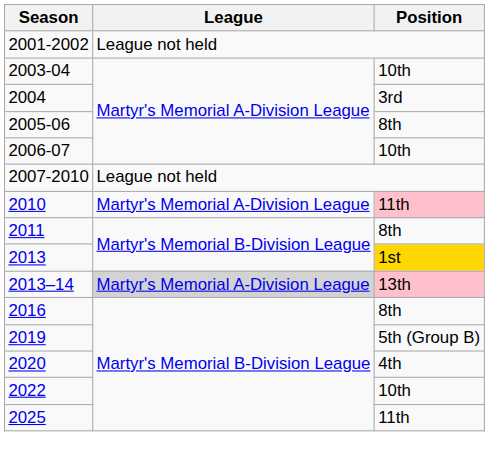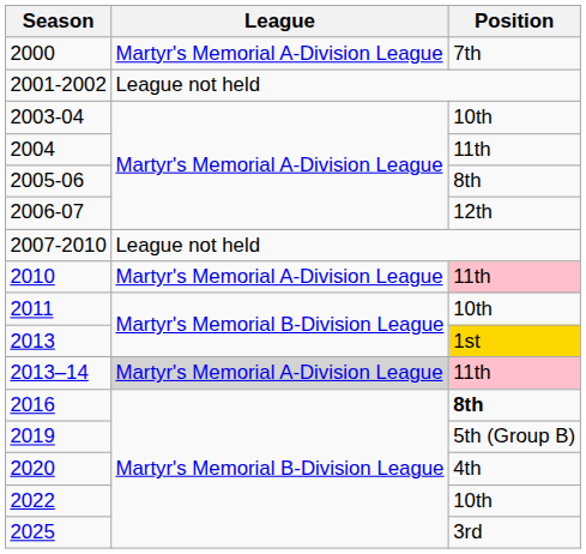+ row: 2000 | Martyr's Memorial A-Division League | 7th
2004 | Position: 3rd -> 11th
2006-07 | Position: 10th -> 12th
2011 | Position: 8th -> 10th
2013–14 | Position: 13th -> 11th
2016 | Position: normal -> bold
2025 | Position: 11th -> 3rd
